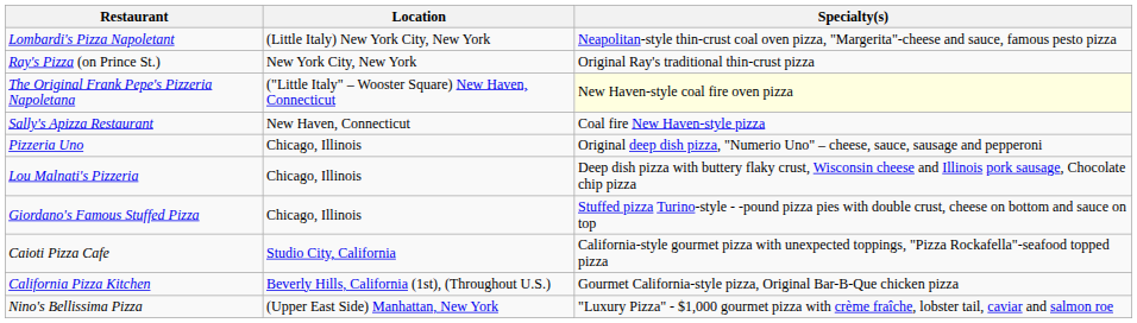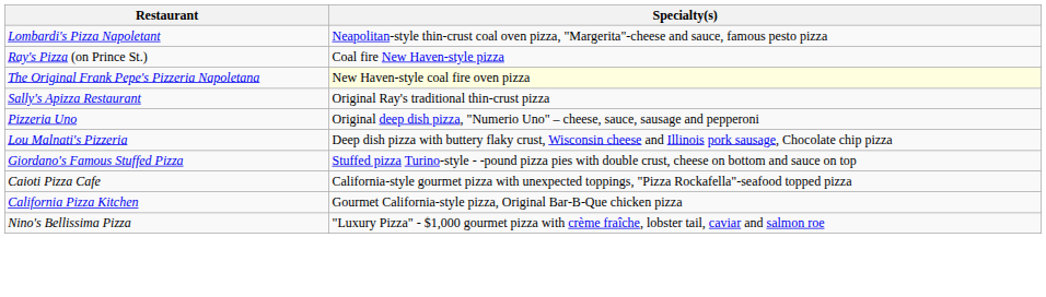- column: Location | (Little Italy) New York City, New York | New York City, New York | ("Little Italy" – Wooster Square) New Haven, Connecticut | New Haven, Connecticut | Chicago, Illinois | Chicago, Illinois | Chicago, Illinois | Studio City, California | Beverly Hills, California (1st), (Throughout U.S.) | (Upper East Side) Manhattan, New York
Ray's Pizza (on Prince St.) | Specialty(s): Original Ray's traditional thin-crust pizza -> Coal fire New Haven-style pizza
Sally's Apizza Restaurant | Specialty(s): Coal fire New Haven-style pizza -> Original Ray's traditional thin-crust pizza
